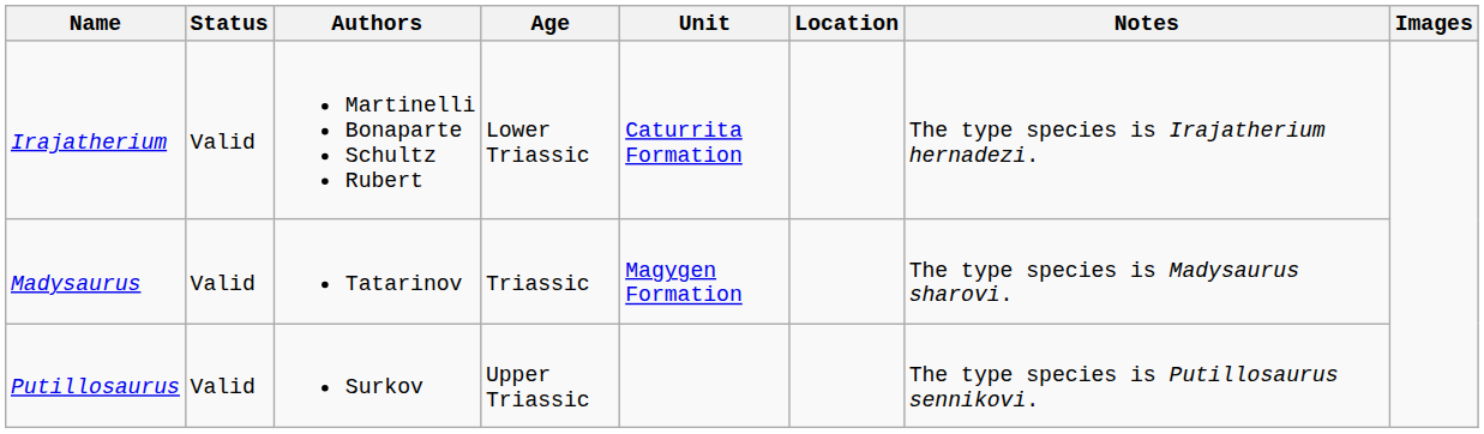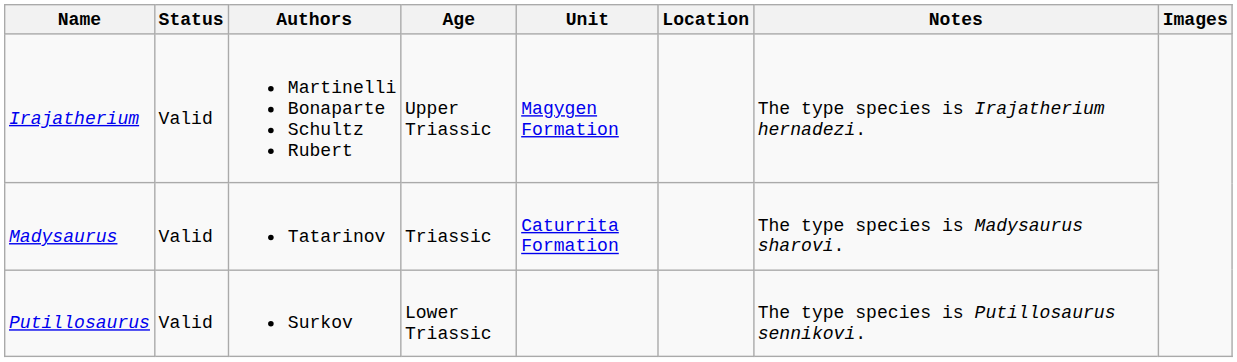Irajatherium | Age: Lower Triassic -> Upper Triassic
Irajatherium | Unit: Caturrita Formation -> Magygen Formation
Madysaurus | Unit: Magygen Formation -> Caturrita Formation
Putillosaurus | Age: Upper Triassic -> Lower Triassic
